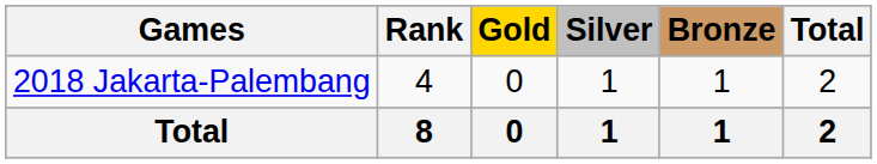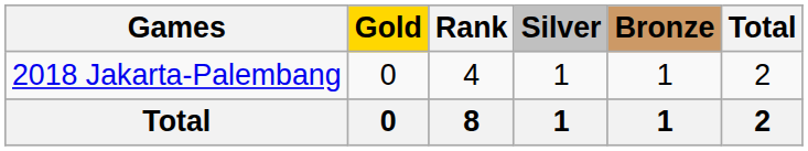columns swapped: Rank <-> Gold
